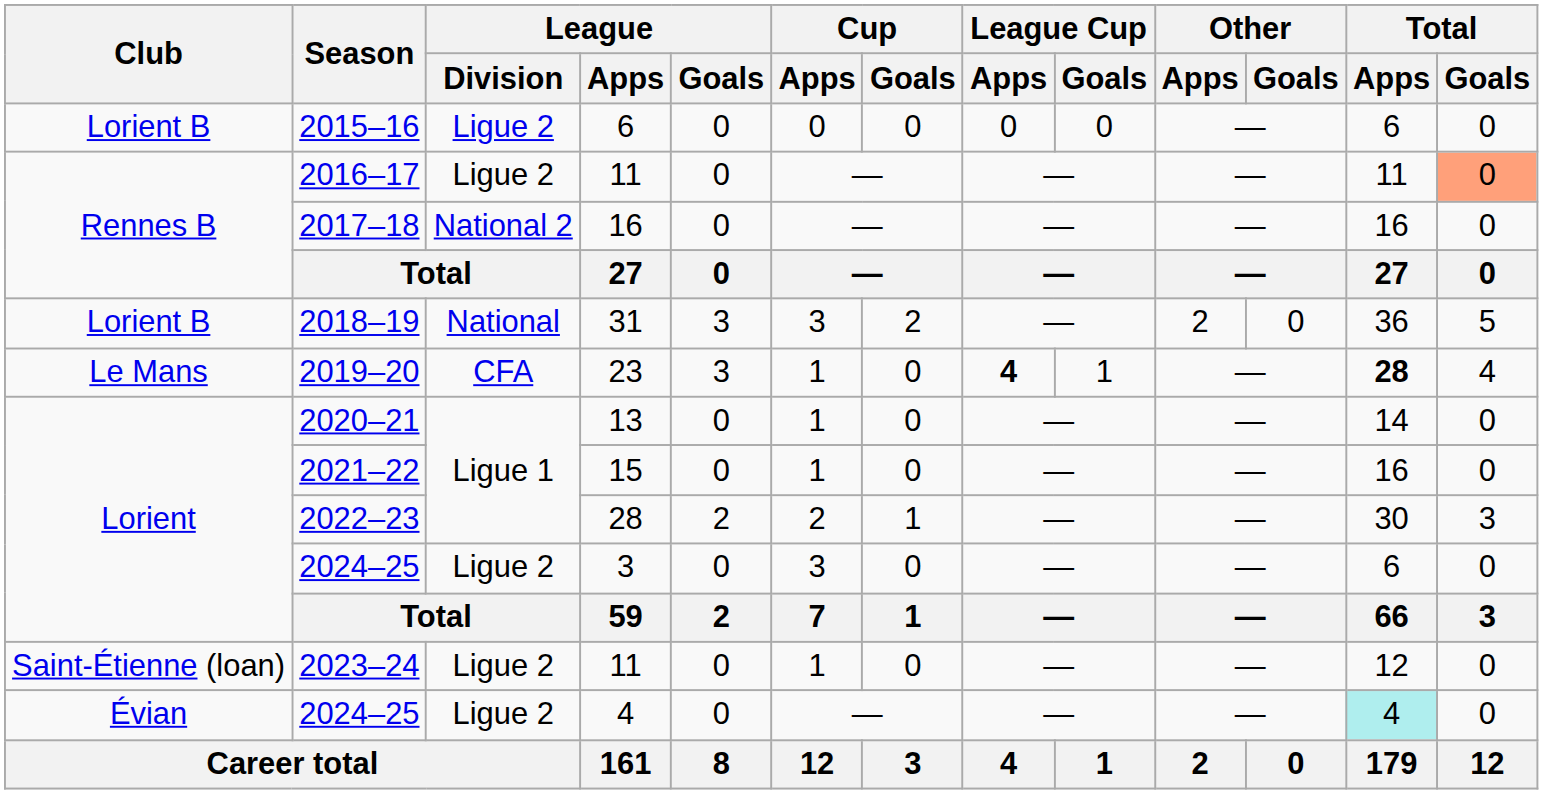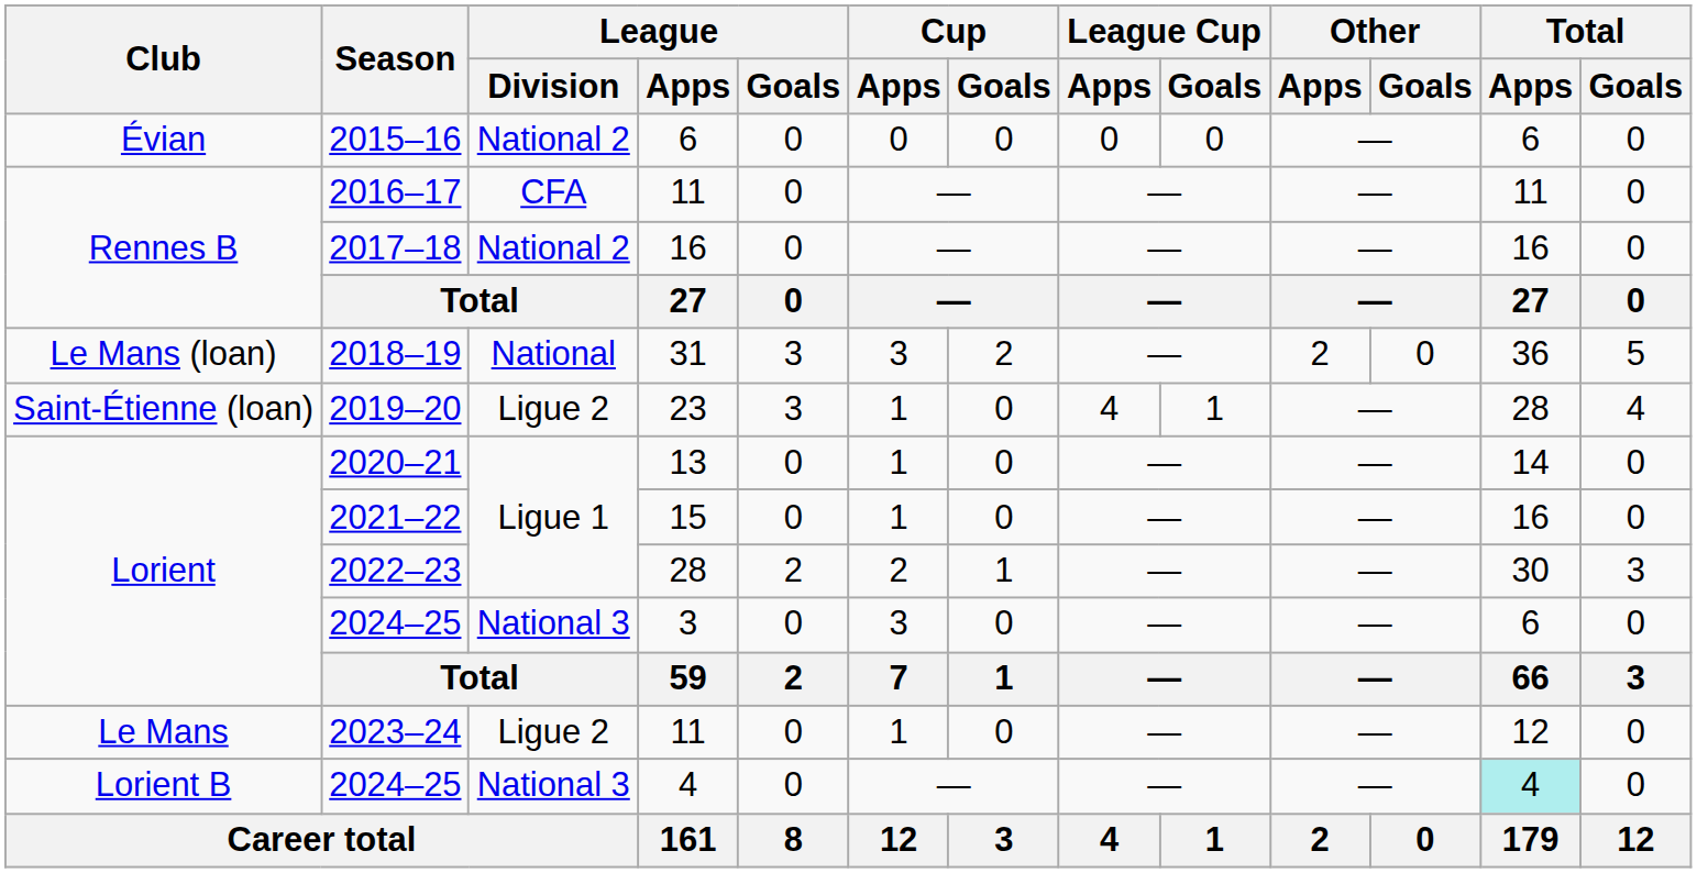2015–16 | Club: Lorient B -> Évian
2015–16 | League / Division: Ligue 2 -> National 2
2016–17 | League / Division: Ligue 2 -> CFA
2016–17 | Total / Goals: lightsalmon background -> no background
2018–19 | Club: Lorient B -> Le Mans (loan)
2019–20 | Club: Le Mans -> Saint-Étienne (loan)
2019–20 | League / Division: CFA -> Ligue 2
2019–20 | League Cup / Apps: bold -> normal
2019–20 | Total / Apps: bold -> normal
2024–25 / 3 | League / Division: Ligue 2 -> National 3
2023–24 | Club: Saint-Étienne (loan) -> Le Mans
2024–25 / 4 | Club: Évian -> Lorient B
2024–25 / 4 | League / Division: Ligue 2 -> National 3
